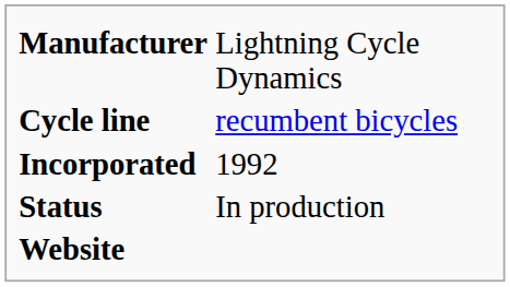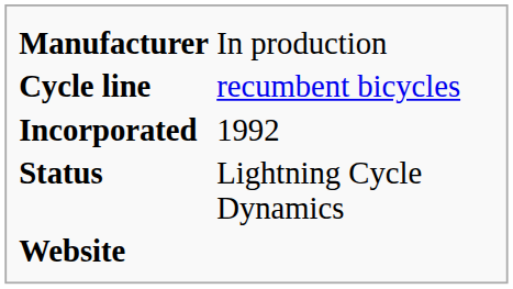Manufacturer | column 2: Lightning Cycle Dynamics -> In production
Status | column 2: In production -> Lightning Cycle Dynamics
